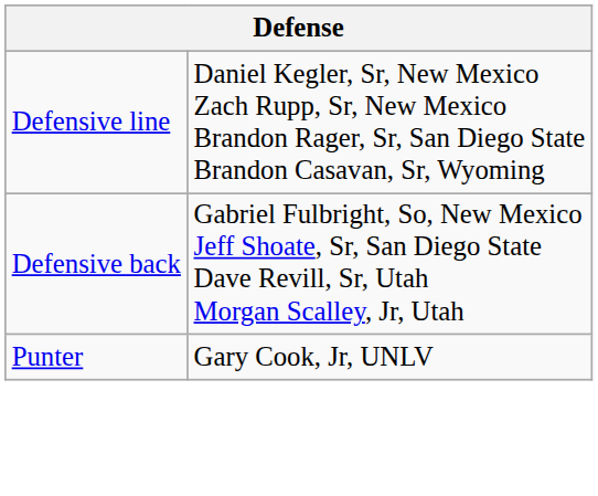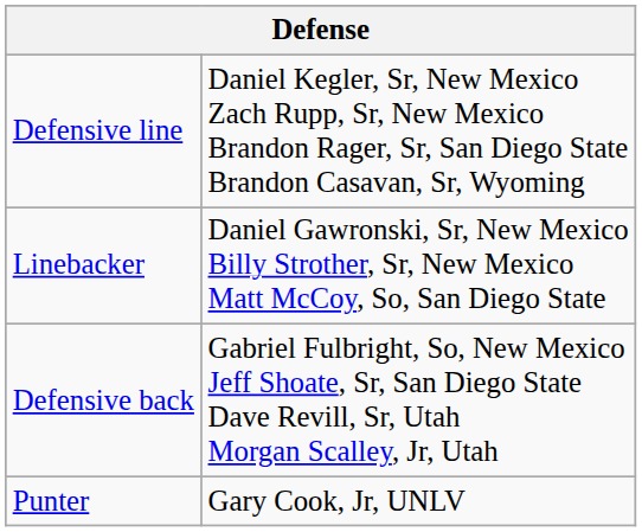+ row: Linebacker | Daniel Gawronski, Sr, New Mexico Billy Strother, Sr, New Mexico Matt McCoy, So, San Diego State
